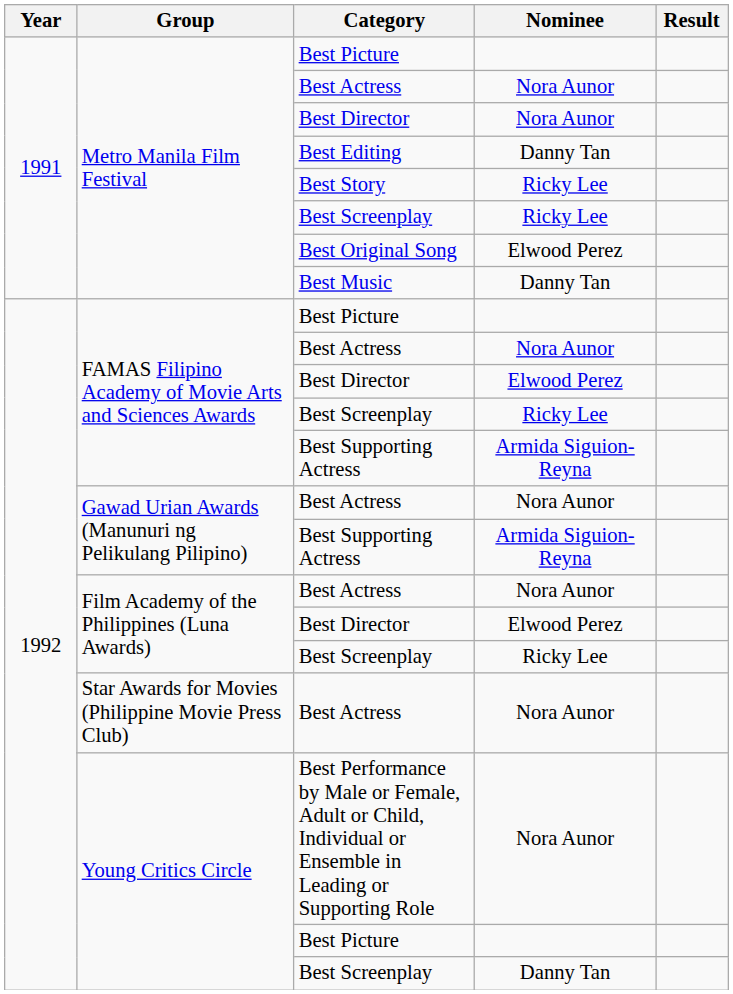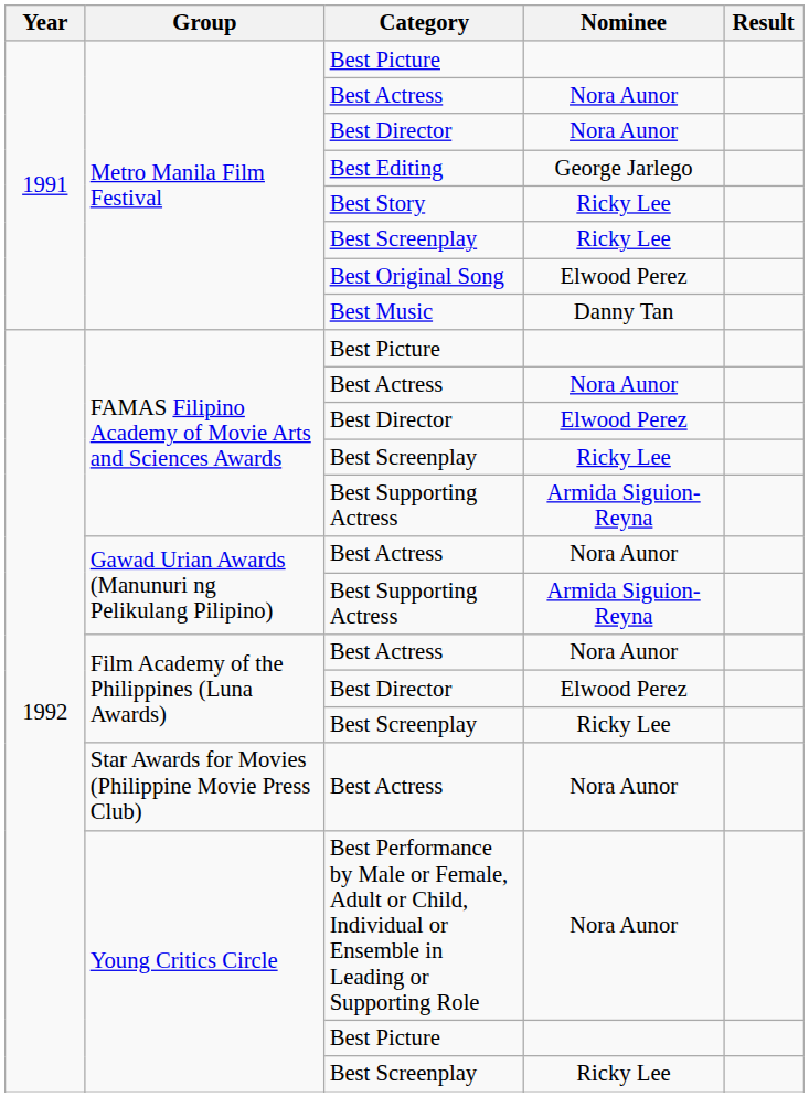Best Editing | Nominee: Danny Tan -> George Jarlego
Young Critics Circle / Best Screenplay | Nominee: Danny Tan -> Ricky Lee
